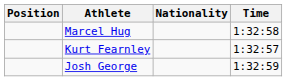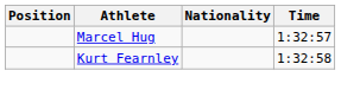Marcel Hug | Time: 1:32:58 -> 1:32:57
Kurt Fearnley | Time: 1:32:57 -> 1:32:58
- row: Josh George | 1:32:59
